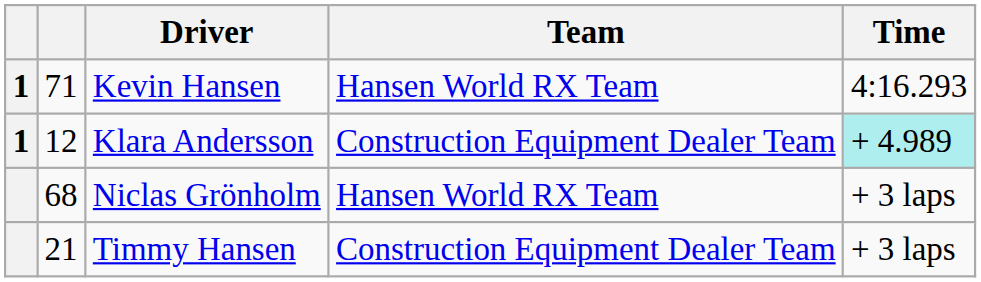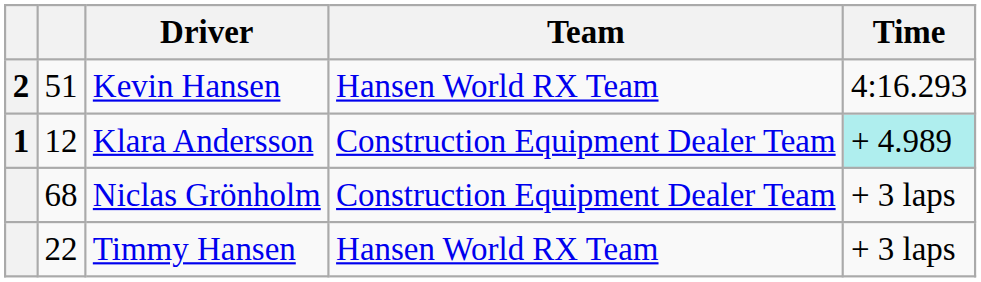Kevin Hansen | column 1: 1 -> 2
Kevin Hansen | column 2: 71 -> 51
Niclas Grönholm | Team: Hansen World RX Team -> Construction Equipment Dealer Team
Timmy Hansen | column 2: 21 -> 22
Timmy Hansen | Team: Construction Equipment Dealer Team -> Hansen World RX Team
